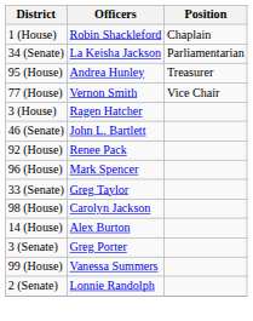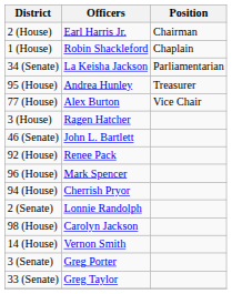+ row: 2 (House) | Earl Harris Jr. | Chairman
77 (House) | Officers: Vernon Smith -> Alex Burton
+ row: 94 (House) | Cherrish Pryor
rows swapped: 2 (Senate) <-> 33 (Senate)
14 (House) | Officers: Alex Burton -> Vernon Smith
- row: 99 (House) | Vanessa Summers
